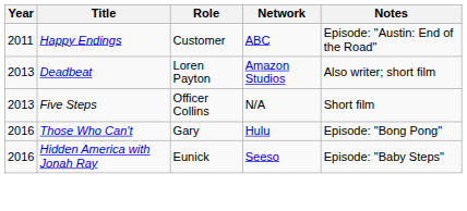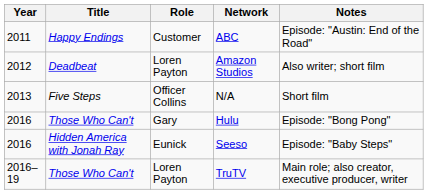Amazon Studios | Year: 2013 -> 2012
+ row: 2016–19 | Those Who Can't | Loren Payton | TruTV | Main role; also creator, executive producer, writer
